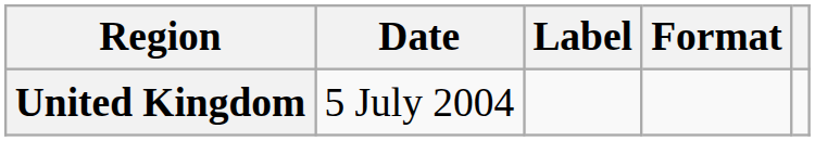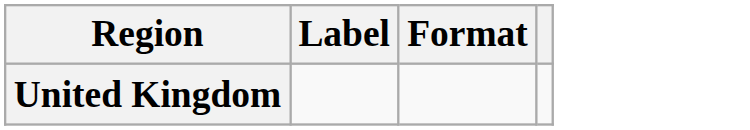- column: Date | 5 July 2004
